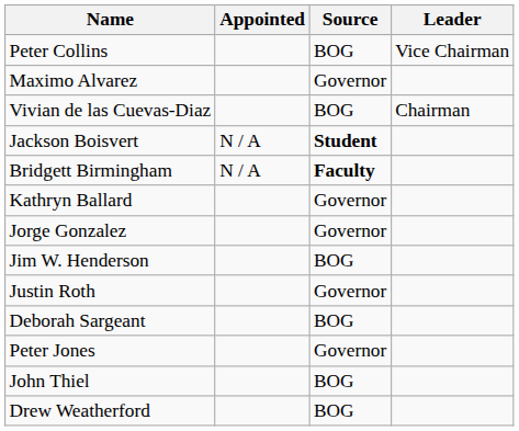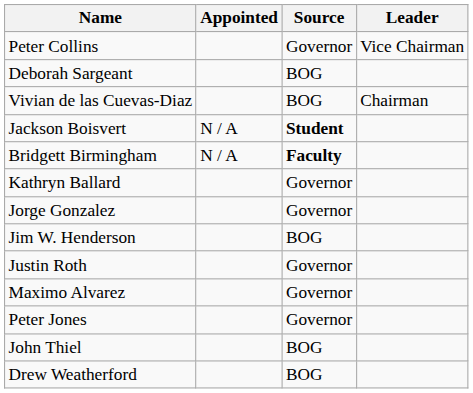Peter Collins | Source: BOG -> Governor
rows swapped: Maximo Alvarez <-> Deborah Sargeant
